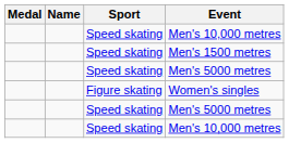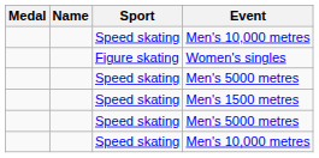rows swapped: Women's singles <-> Men's 1500 metres
